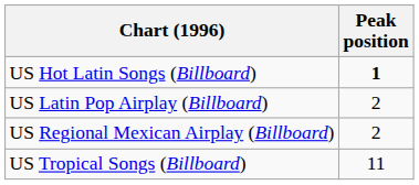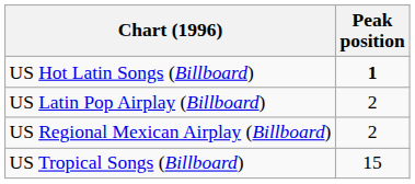US Tropical Songs (Billboard) | Peak position: 11 -> 15
